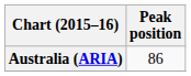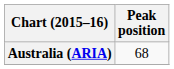Australia (ARIA) | Peak position: 86 -> 68
